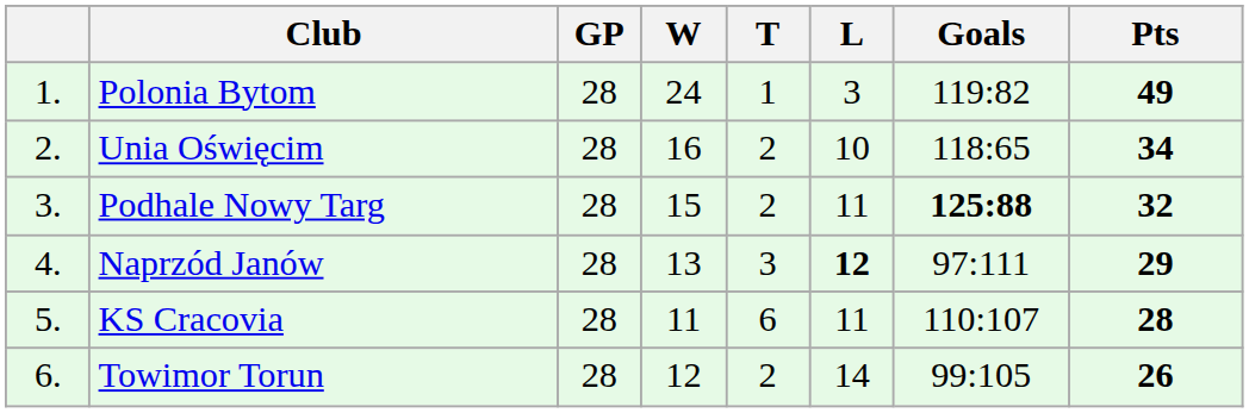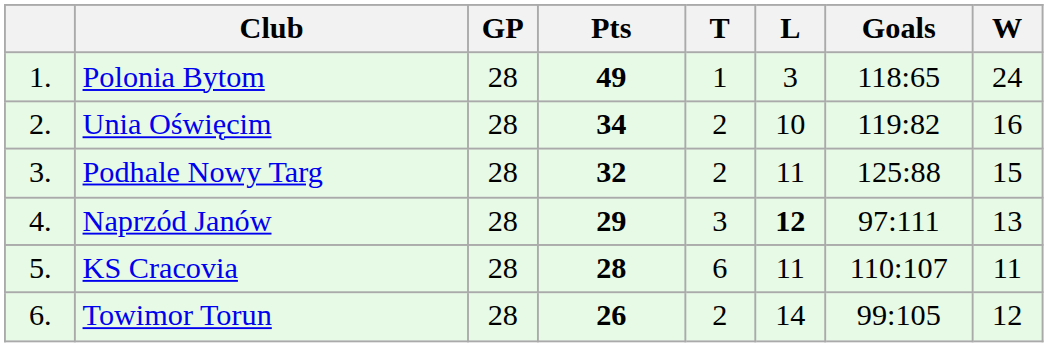columns swapped: W <-> Pts
Polonia Bytom | Goals: 119:82 -> 118:65
Unia Oświęcim | Goals: 118:65 -> 119:82
Podhale Nowy Targ | Goals: bold -> normal
